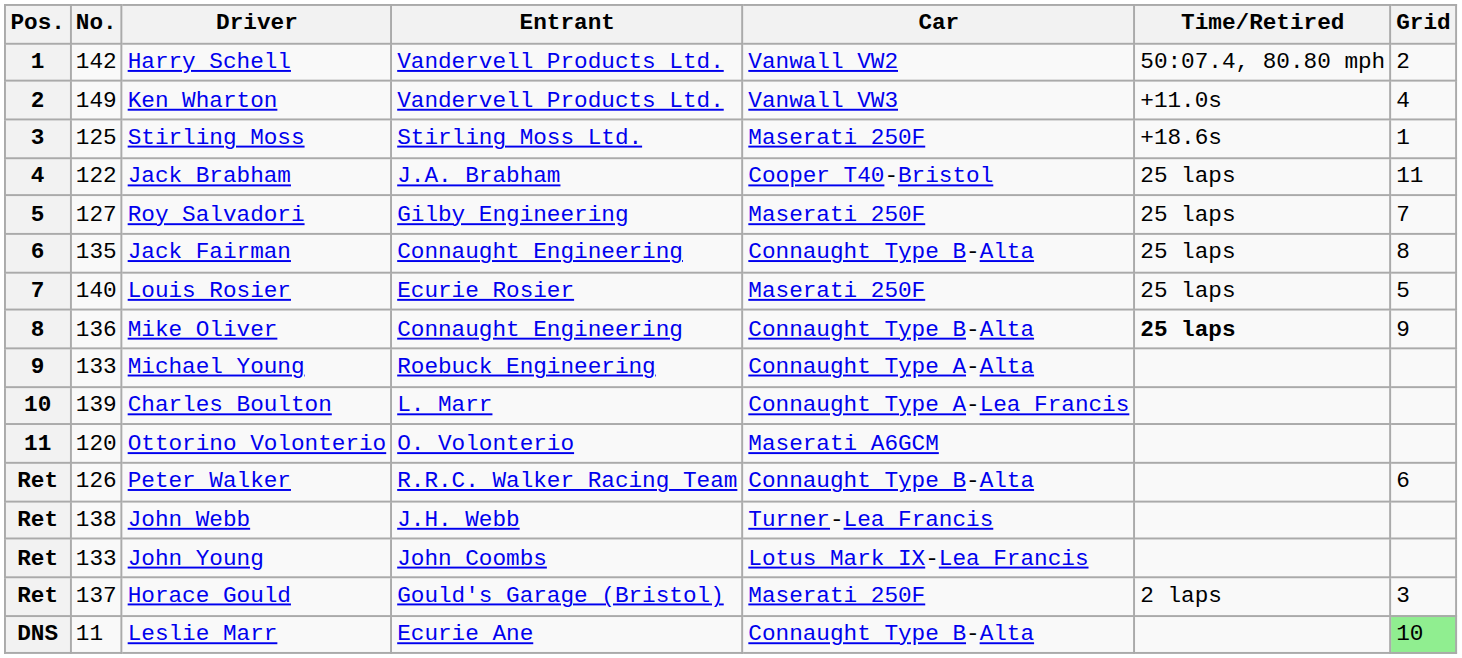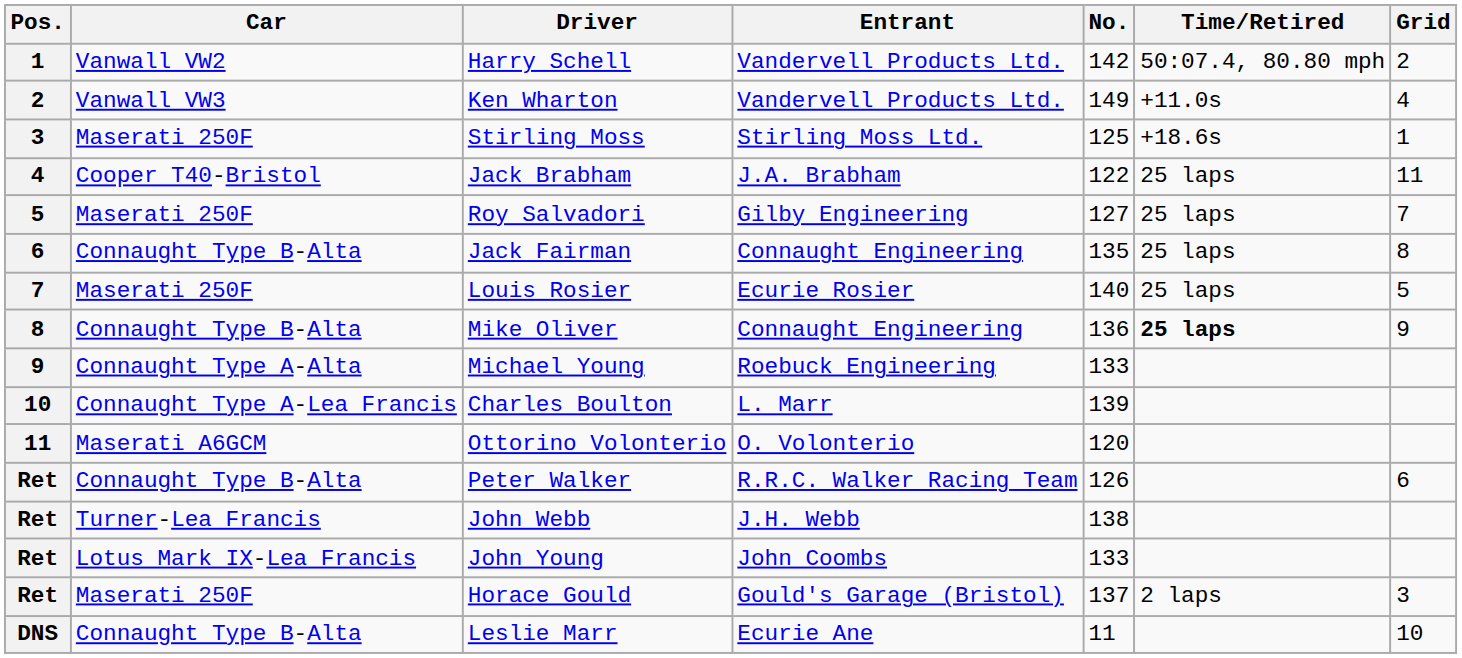columns swapped: No. <-> Car
Leslie Marr | Grid: lightgreen background -> no background
